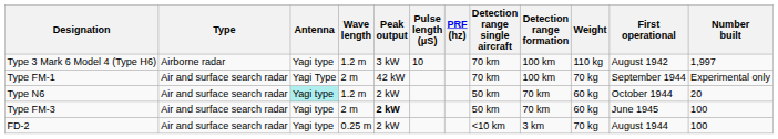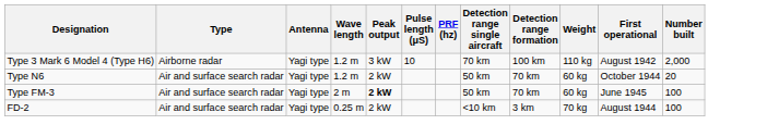Type 3 Mark 6 Model 4 (Type H6) | Number built: 1,997 -> 2,000
- row: Type FM-1 | Air and surface search radar | Yagi Type | 2 m | 42 kW | 70 km | 100 km | 70 kg | September 1944 | Experimental only
Type N6 | Antenna: paleturquoise background -> no background
